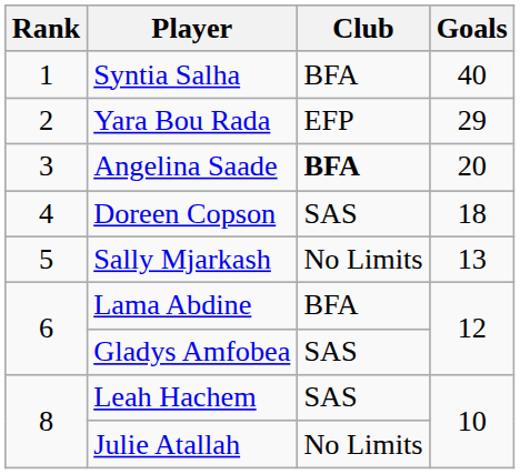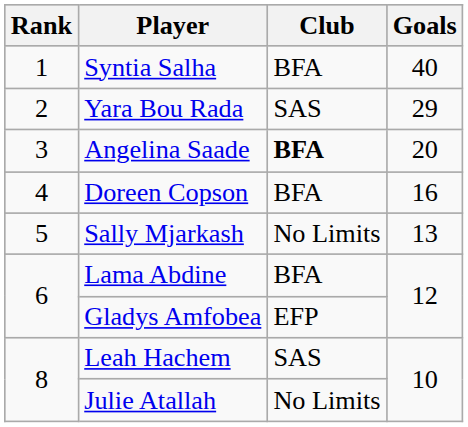Yara Bou Rada | Club: EFP -> SAS
Doreen Copson | Club: SAS -> BFA
Doreen Copson | Goals: 18 -> 16
Gladys Amfobea | Club: SAS -> EFP
